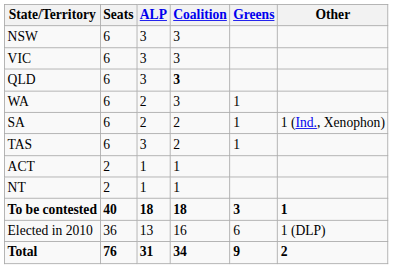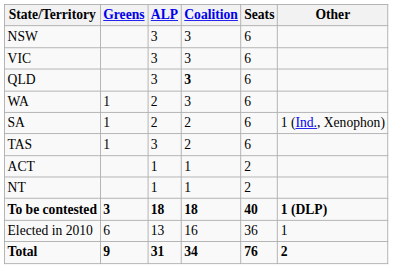columns swapped: Seats <-> Greens
To be contested | Other: 1 -> 1 (DLP)
Elected in 2010 | Other: 1 (DLP) -> 1
